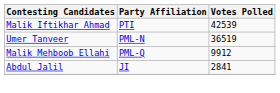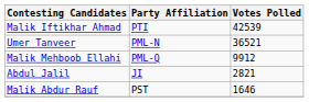Umer Tanveer | Votes Polled: 36519 -> 36521
Abdul Jalil | Votes Polled: 2841 -> 2821
+ row: Malik Abdur Rauf | PST | 1646
